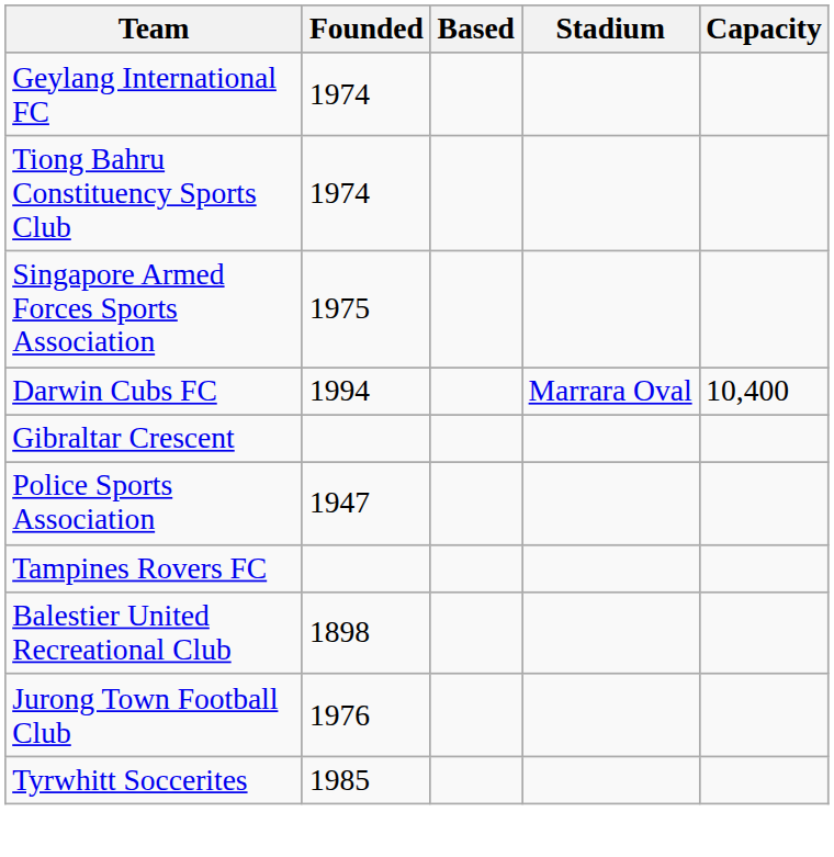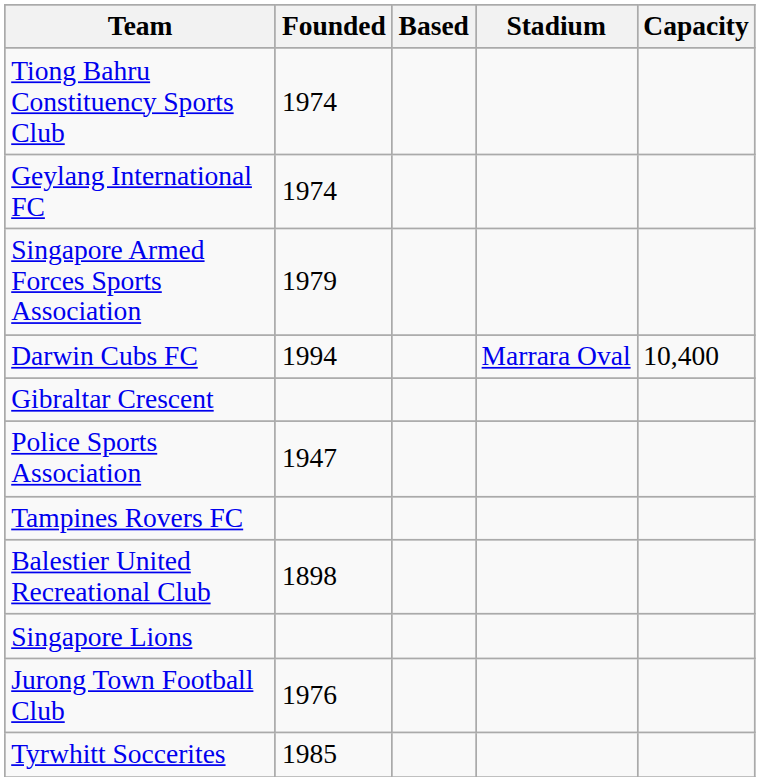rows swapped: Geylang International FC <-> Tiong Bahru Constituency Sports Club
Singapore Armed Forces Sports Association | Founded: 1975 -> 1979
+ row: Singapore Lions
